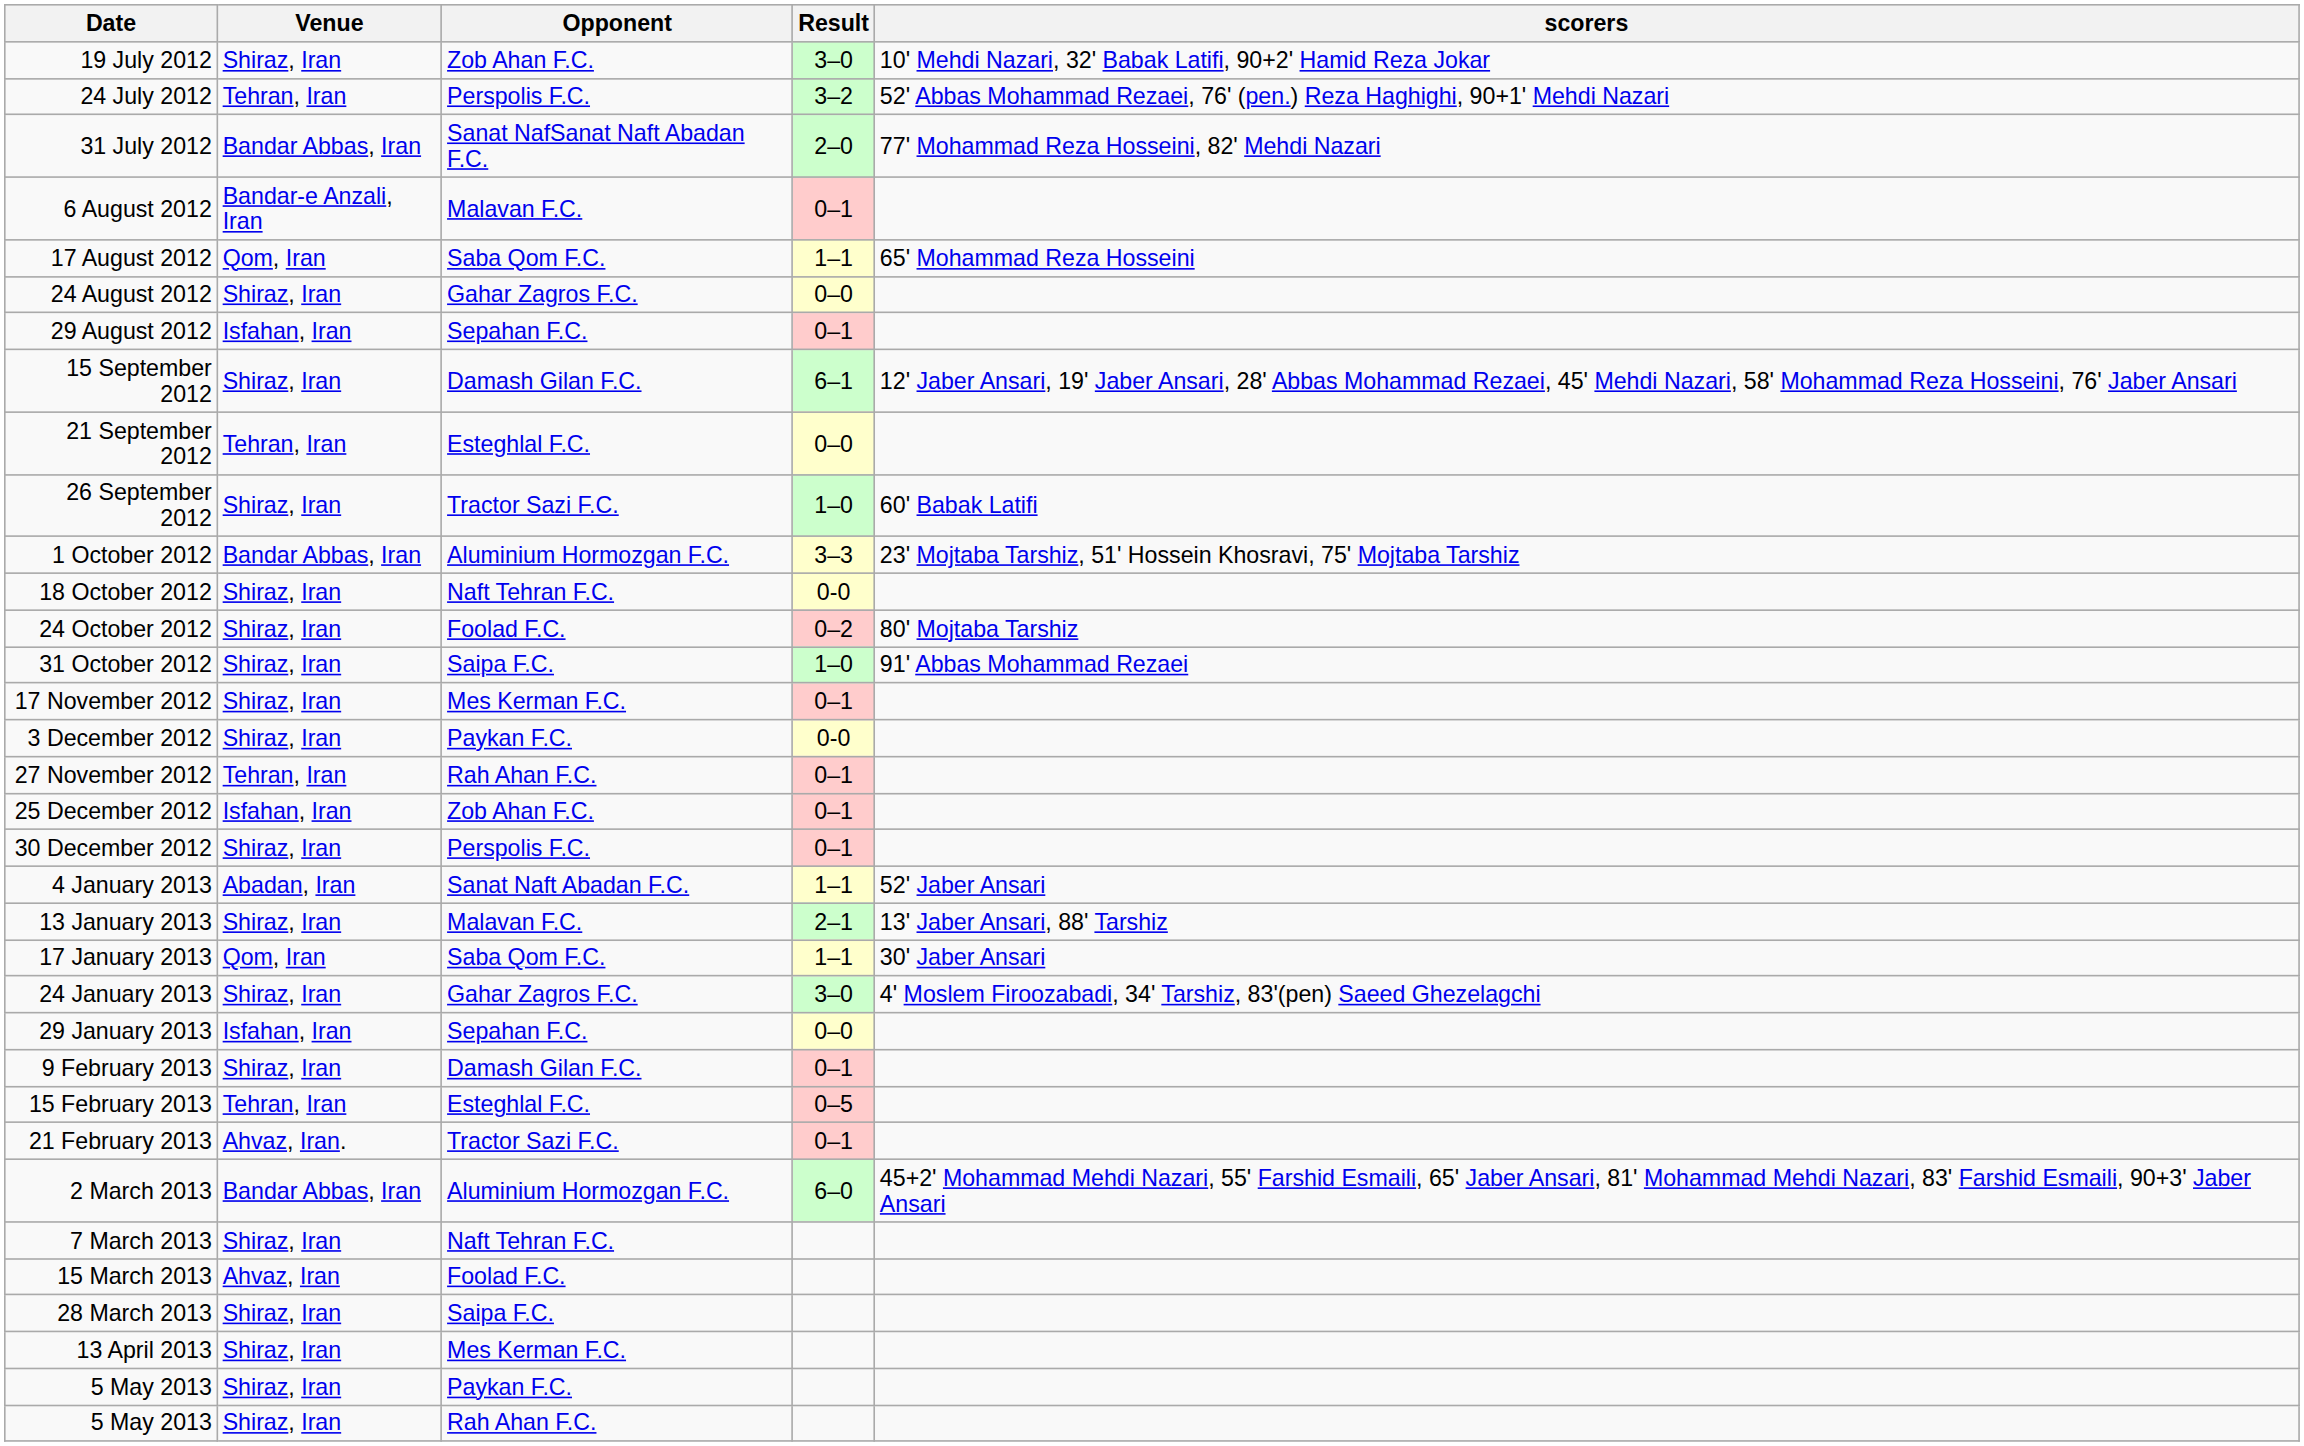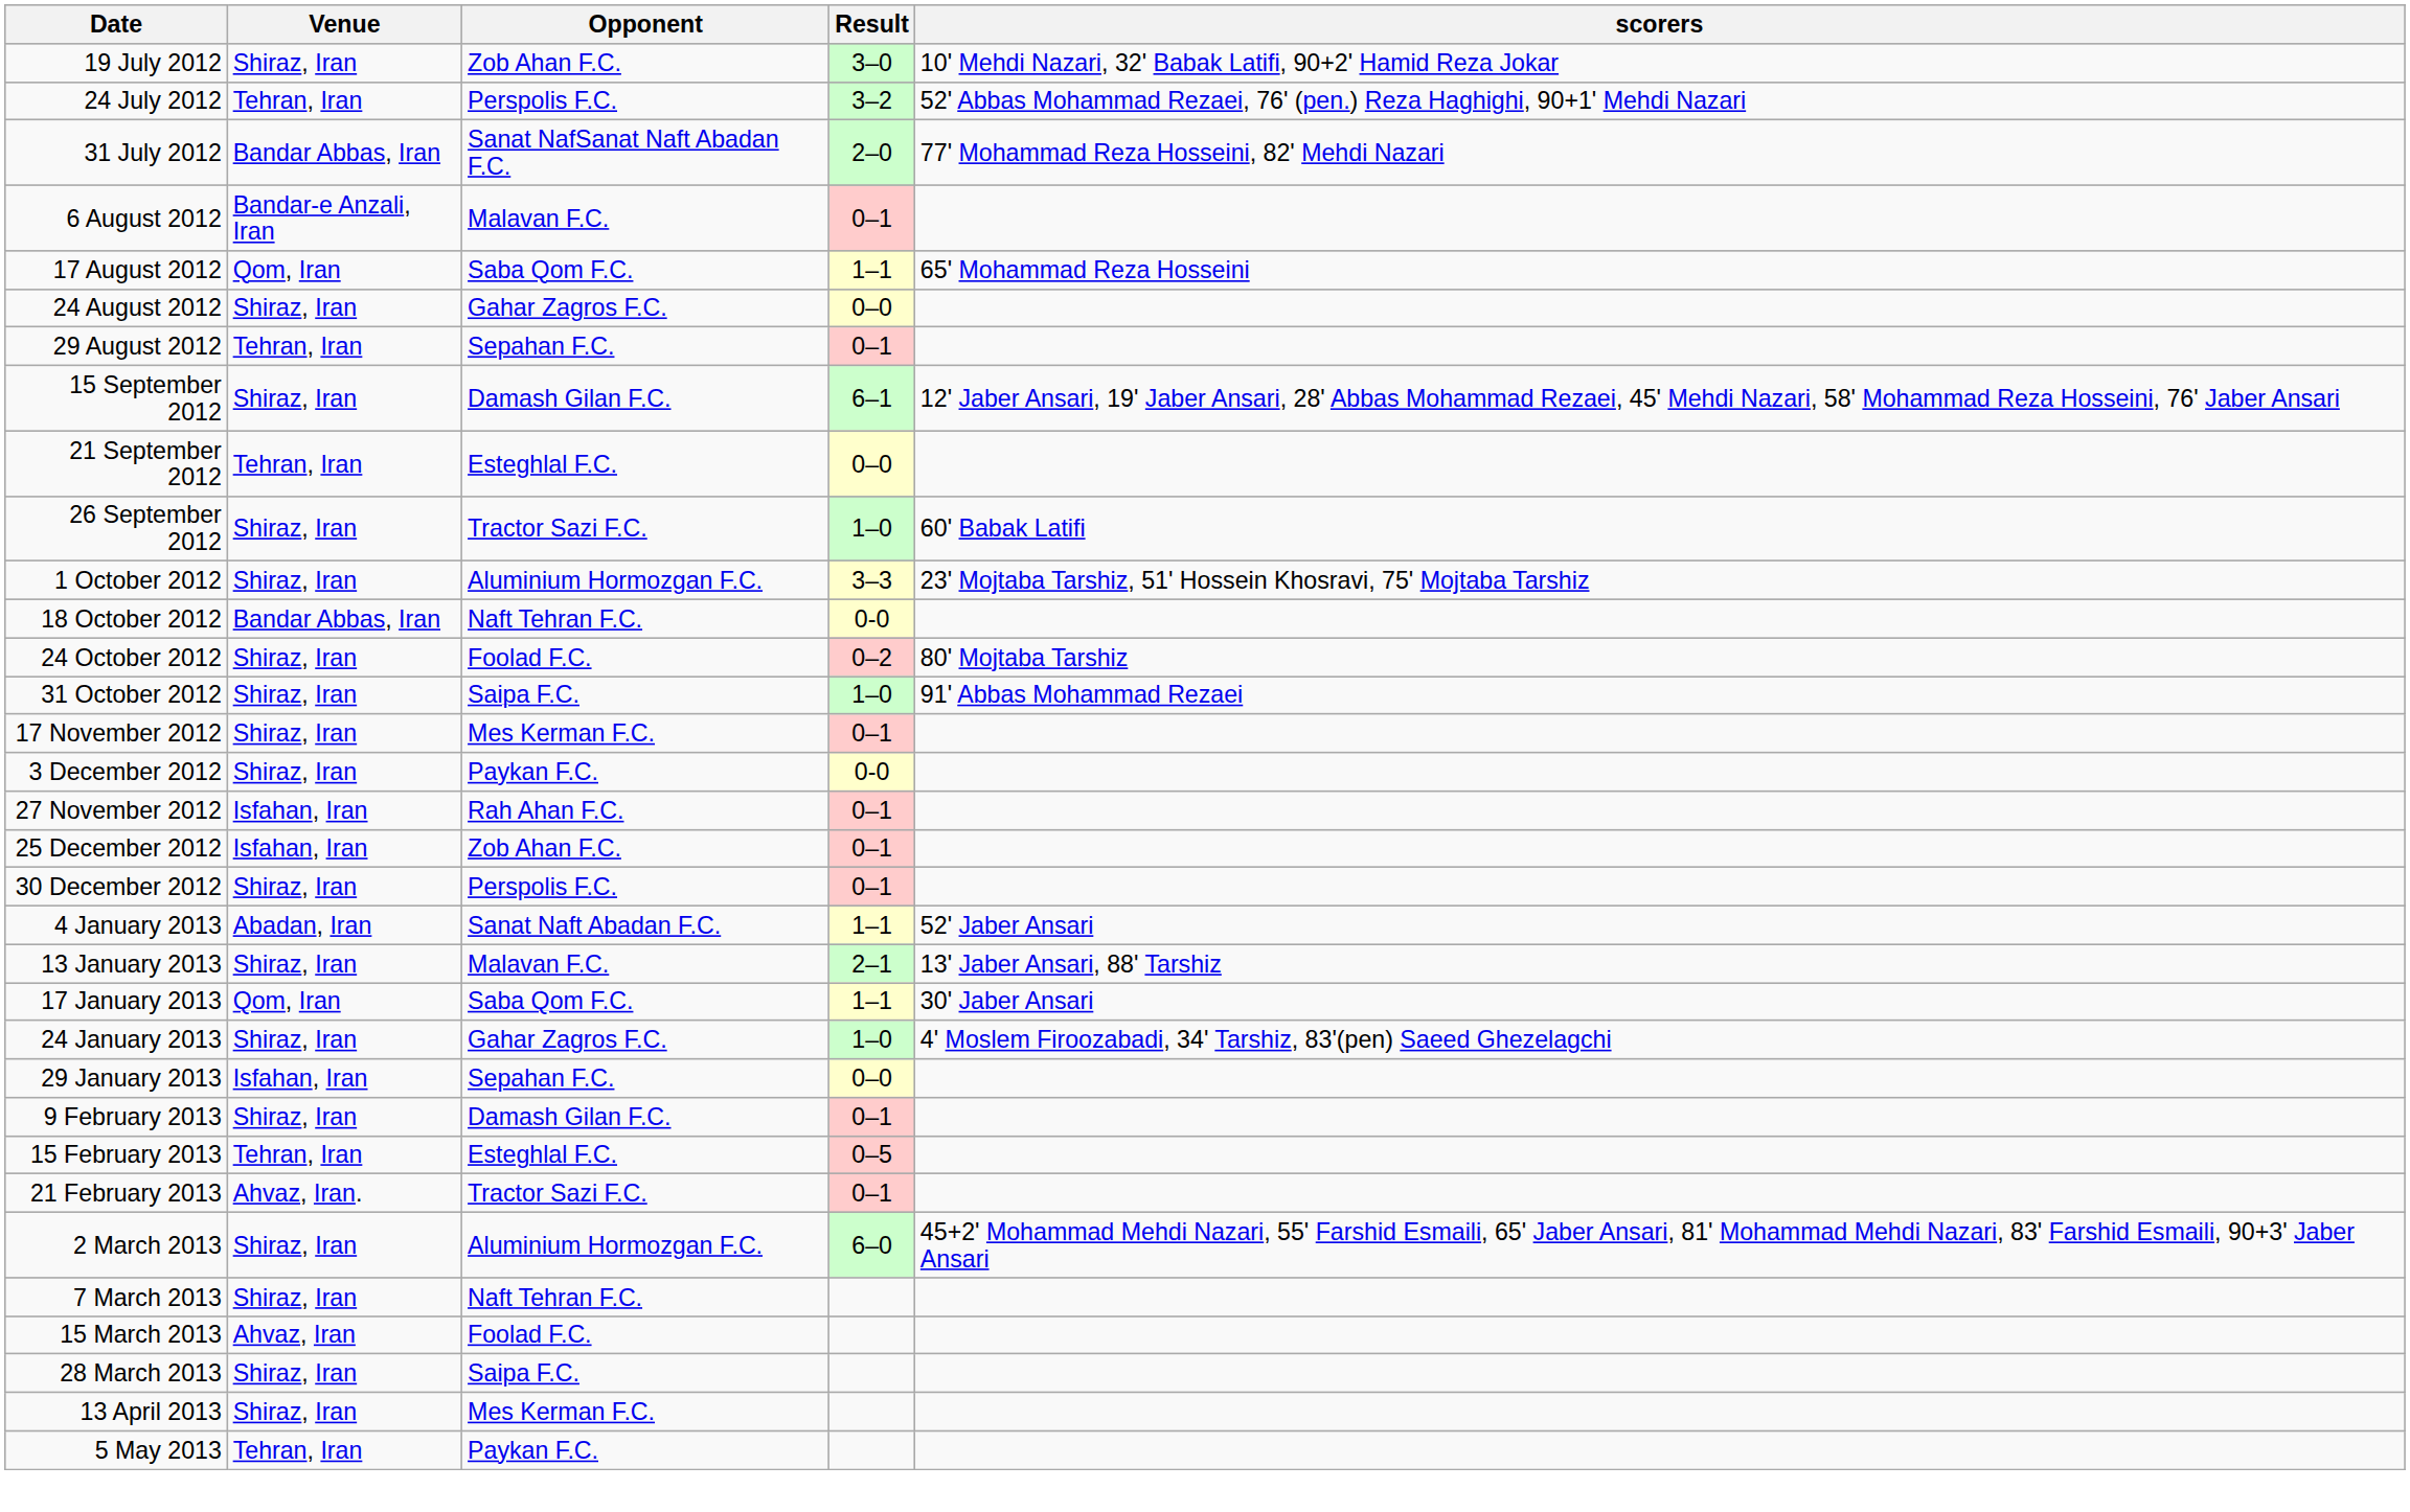29 August 2012 | Venue: Isfahan, Iran -> Tehran, Iran
1 October 2012 | Venue: Bandar Abbas, Iran -> Shiraz, Iran
18 October 2012 | Venue: Shiraz, Iran -> Bandar Abbas, Iran
27 November 2012 | Venue: Tehran, Iran -> Isfahan, Iran
24 January 2013 | Result: 3–0 -> 1–0
2 March 2013 | Venue: Bandar Abbas, Iran -> Shiraz, Iran
5 May 2013 / Paykan F.C. | Venue: Shiraz, Iran -> Tehran, Iran
- row: 5 May 2013 | Shiraz, Iran | Rah Ahan F.C.
